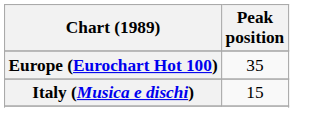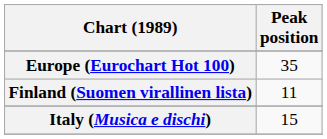+ row: Finland (Suomen virallinen lista) | 11
